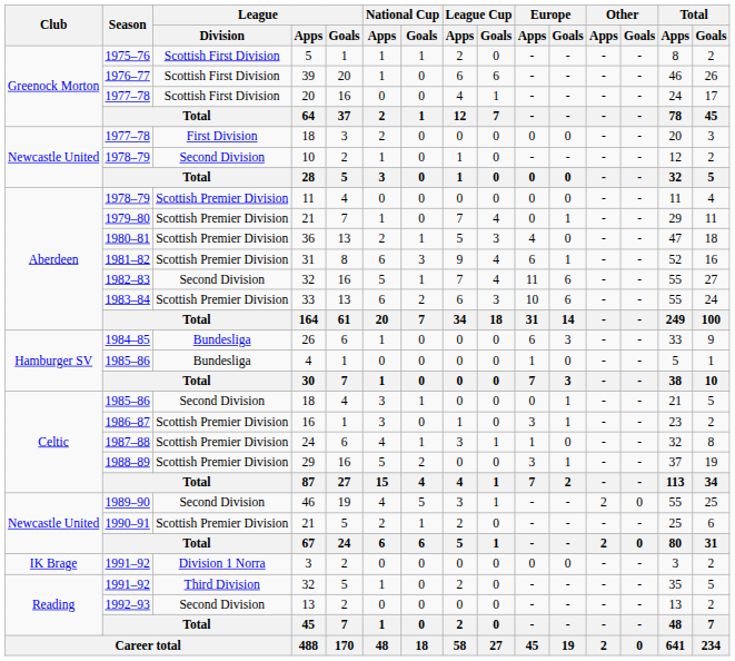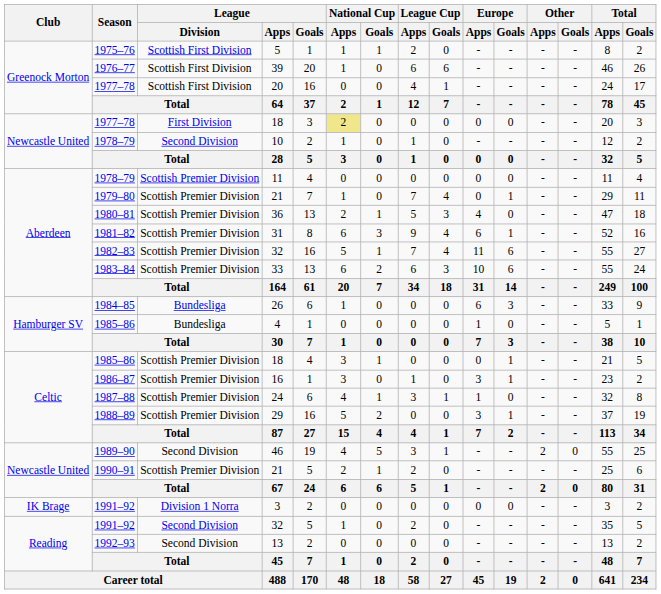1977–78 / 18 | National Cup / Apps: no background -> khaki background
1982–83 / 32 | League / Division: Second Division -> Scottish Premier Division
1985–86 / 18 | League / Division: Second Division -> Scottish Premier Division
1991–92 / 32 | League / Division: Third Division -> Second Division
